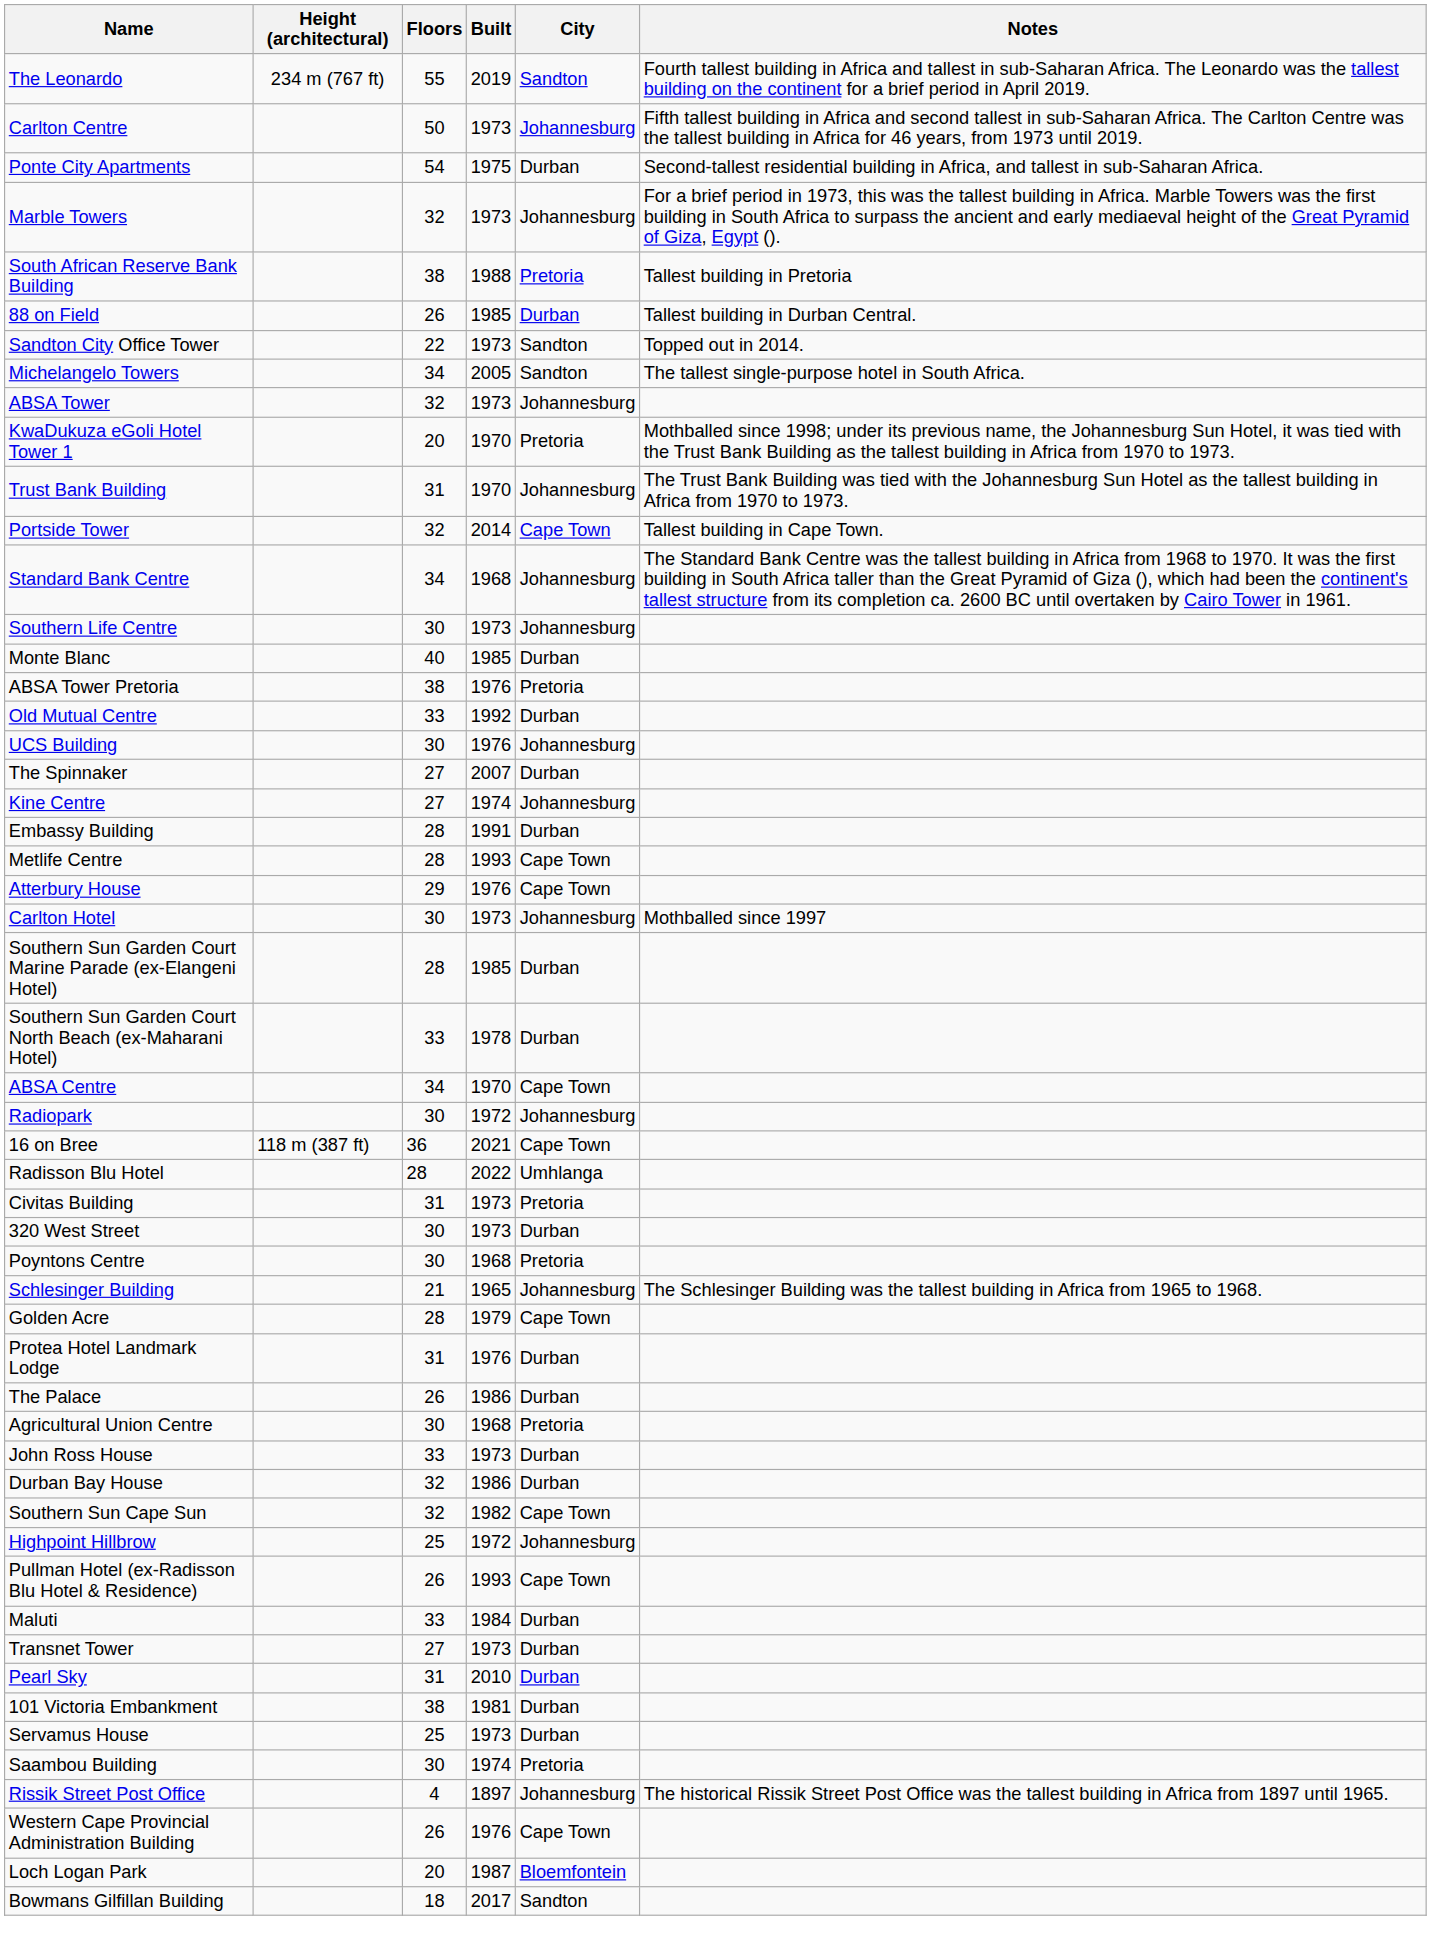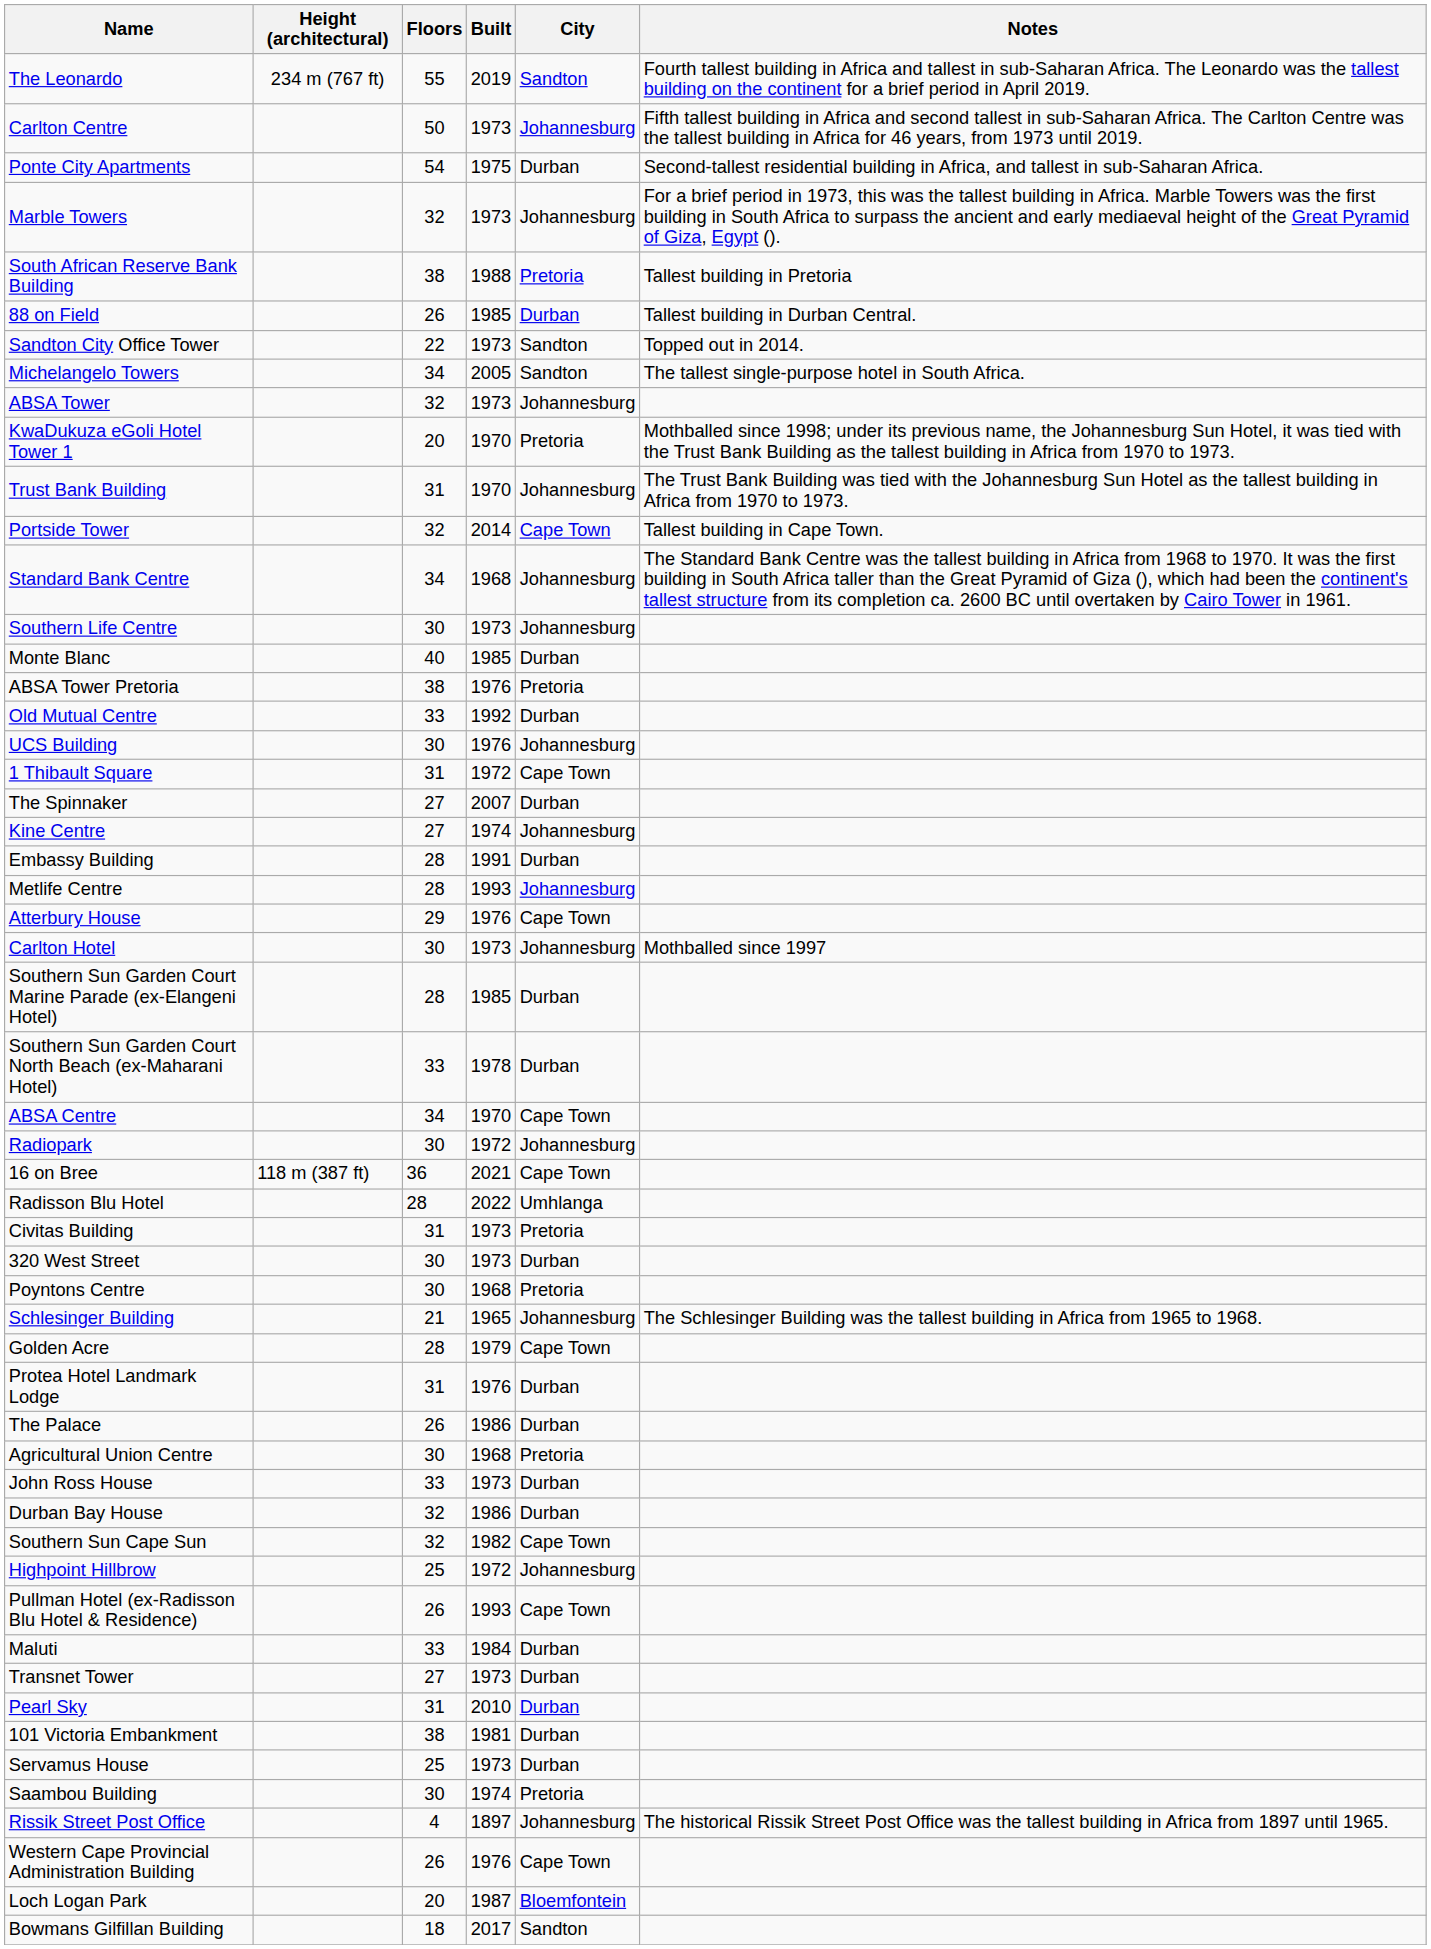+ row: 1 Thibault Square | 31 | 1972 | Cape Town
Metlife Centre | City: Cape Town -> Johannesburg
